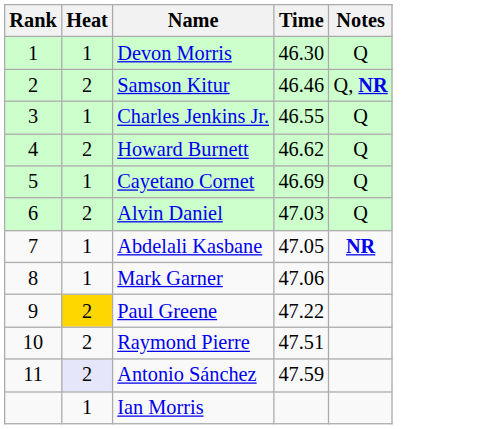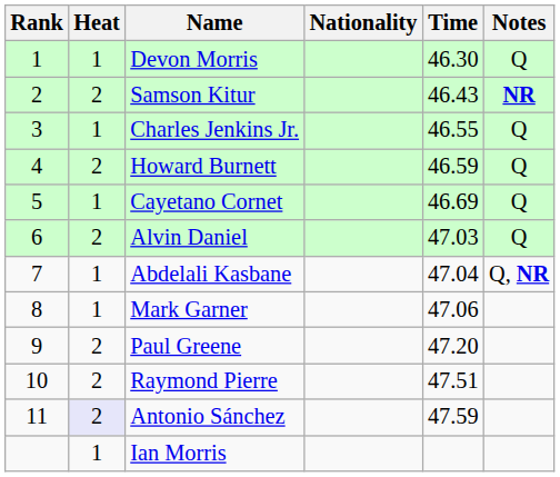+ column: Nationality
Samson Kitur | Time: 46.46 -> 46.43
Samson Kitur | Notes: Q, NR -> NR
Howard Burnett | Time: 46.62 -> 46.59
Abdelali Kasbane | Time: 47.05 -> 47.04
Abdelali Kasbane | Notes: NR -> Q, NR
Paul Greene | Heat: gold background -> no background
Paul Greene | Time: 47.22 -> 47.20
